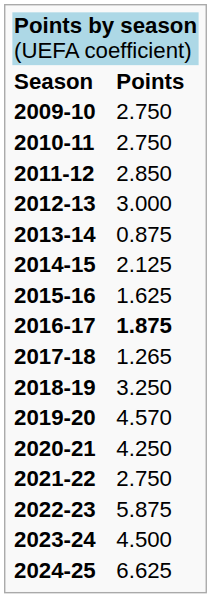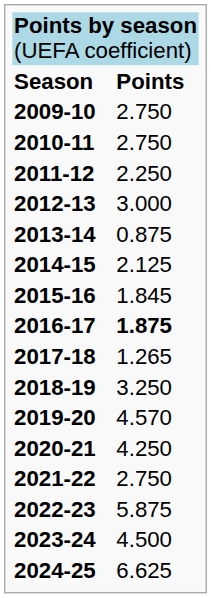2011-12 | column 2: 2.850 -> 2.250
2015-16 | column 2: 1.625 -> 1.845
